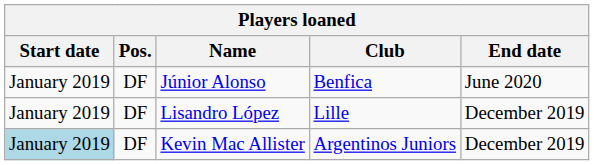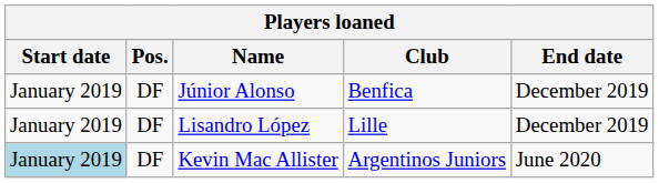Júnior Alonso | End date: June 2020 -> December 2019
Kevin Mac Allister | End date: December 2019 -> June 2020
